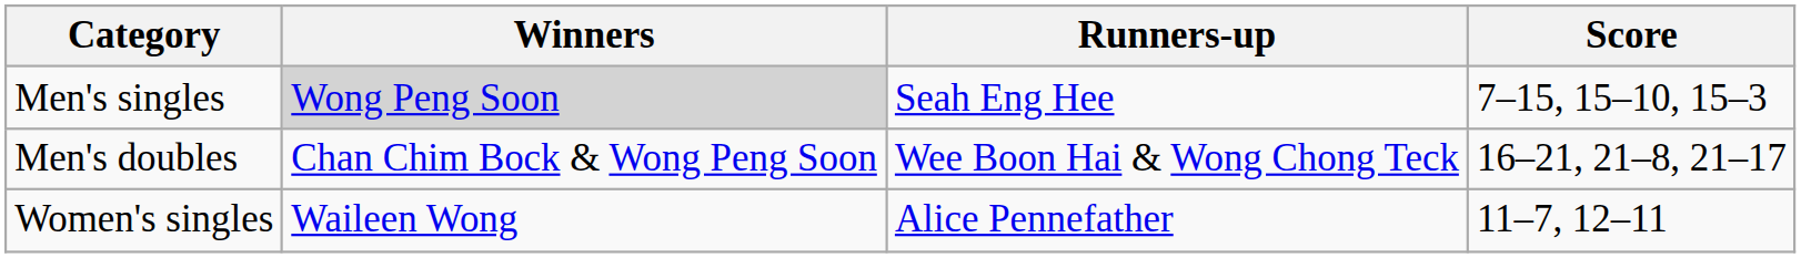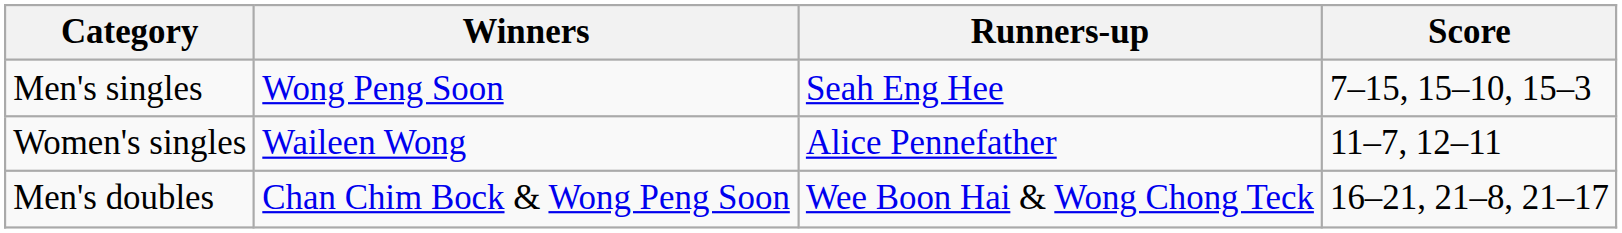Men's singles | Winners: lightgrey background -> no background
rows swapped: Women's singles <-> Men's doubles
